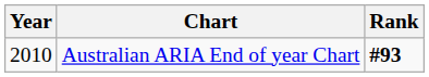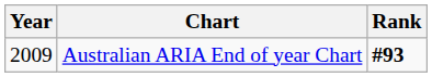Australian ARIA End of year Chart | Year: 2010 -> 2009
